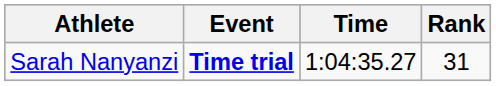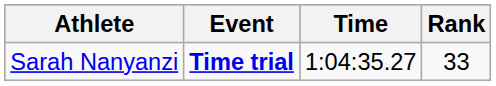Sarah Nanyanzi | Rank: 31 -> 33
